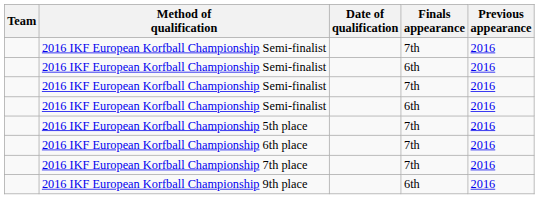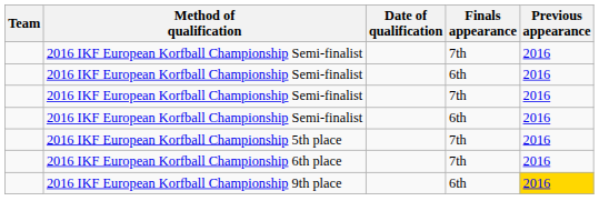- row: 2016 IKF European Korfball Championship 7th place | 7th | 2016
2016 IKF European Korfball Championship 9th place | Previous appearance: no background -> gold background
